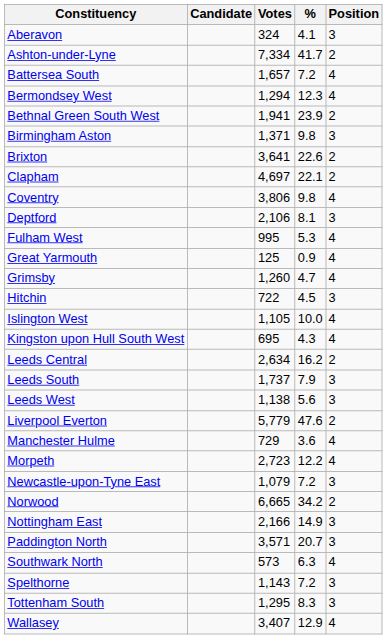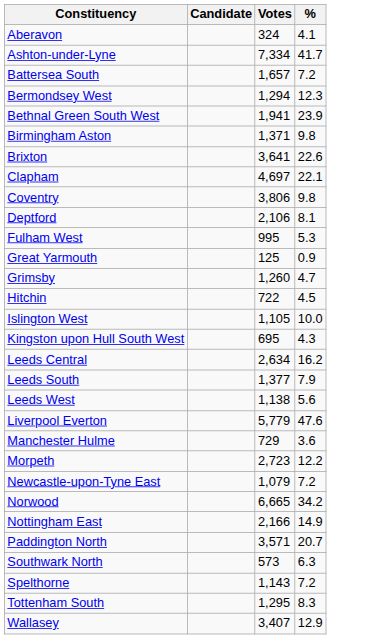- column: Position | 3 | 2 | 4 | 4 | 2 | 3 | 2 | 2 | 4 | 3 | 4 | 4 | 4 | 3 | 4 | 4 | 2 | 3 | 3 | 2 | 4 | 4 | 3 | 2 | 3 | 3 | 4 | 3 | 3 | 4
Leeds South | Votes: 1,737 -> 1,377
